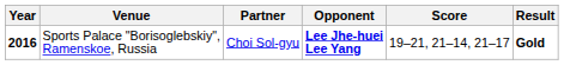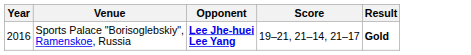- column: Partner | Choi Sol-gyu
Sports Palace "Borisoglebskiy", Ramenskoe, Russia | Year: bold -> normal
